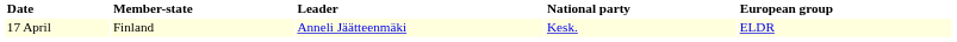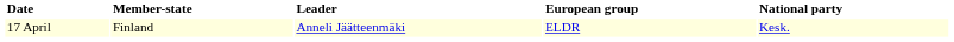columns swapped: National party <-> European group
